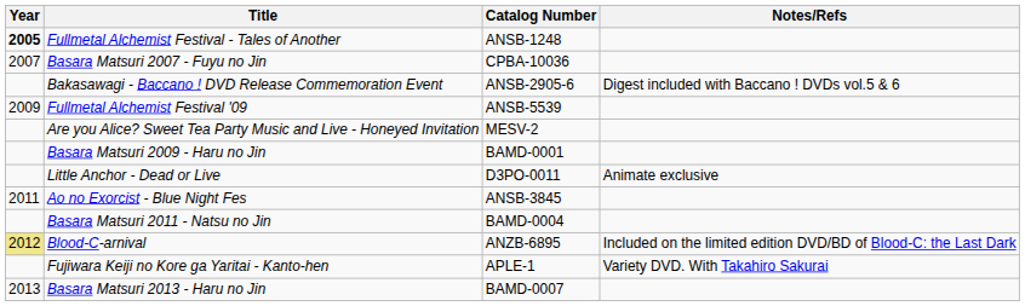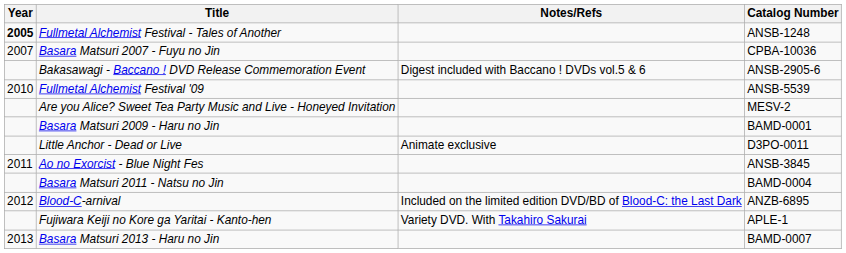columns swapped: Catalog Number <-> Notes/Refs
Fullmetal Alchemist Festival '09 | Year: 2009 -> 2010
Blood-C-arnival | Year: khaki background -> no background
